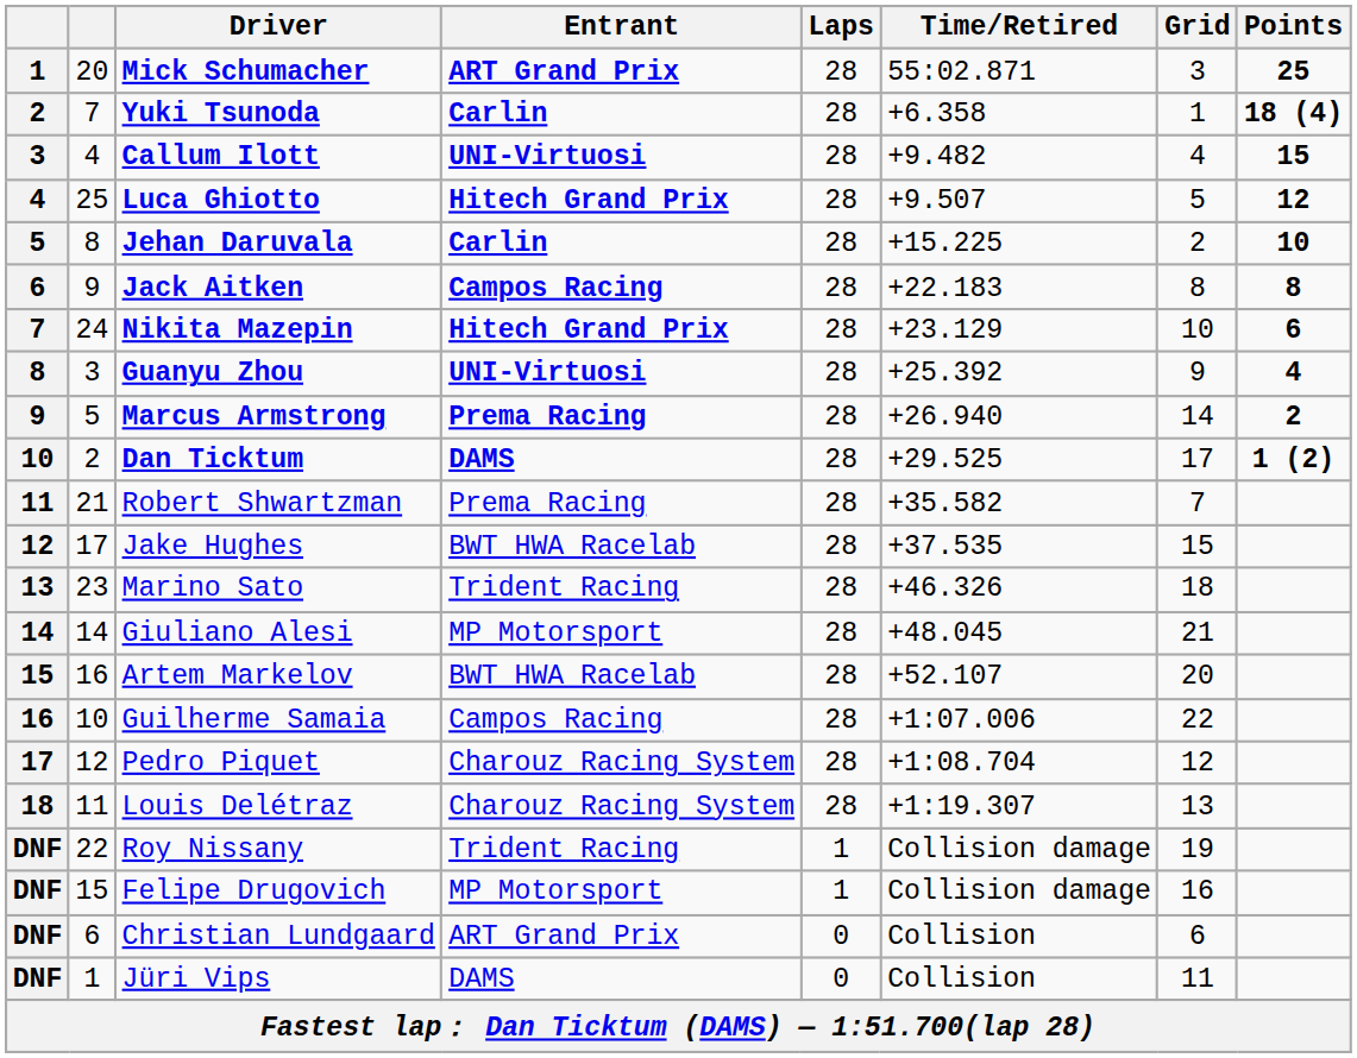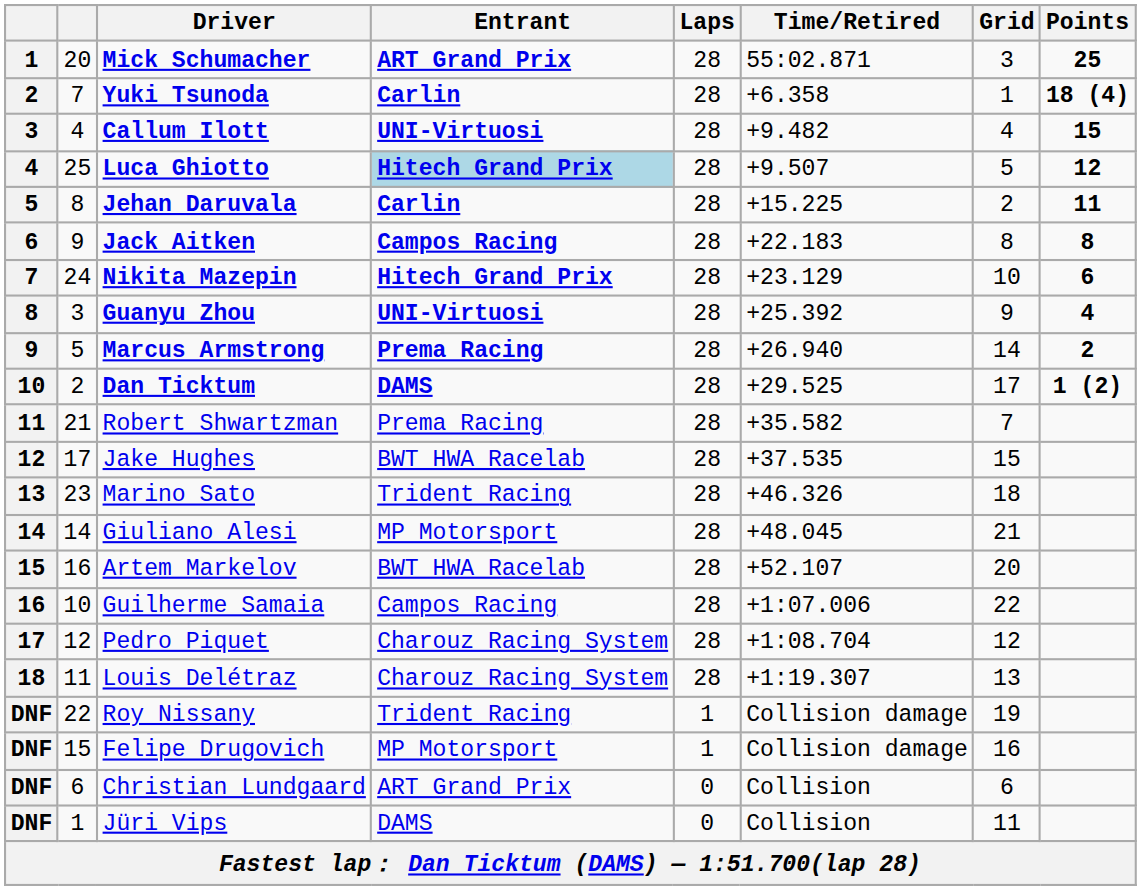Luca Ghiotto | Entrant: no background -> lightblue background
Jehan Daruvala | Points: 10 -> 11
